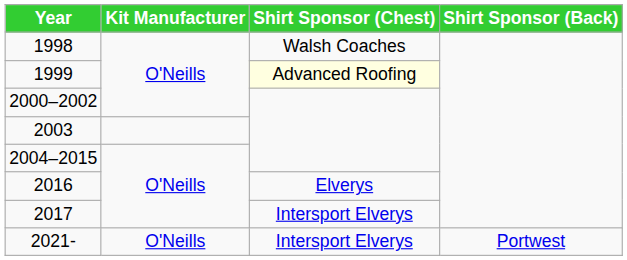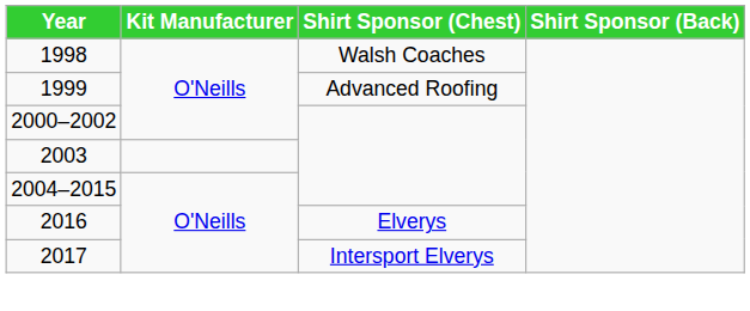1999 | Shirt Sponsor (Chest): lightyellow background -> no background
- row: 2021- | O'Neills | Intersport Elverys | Portwest
